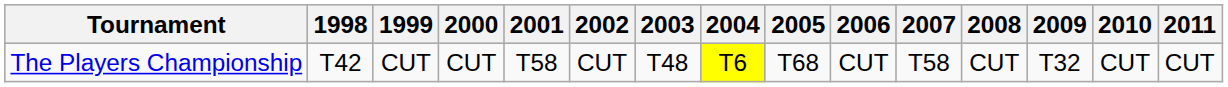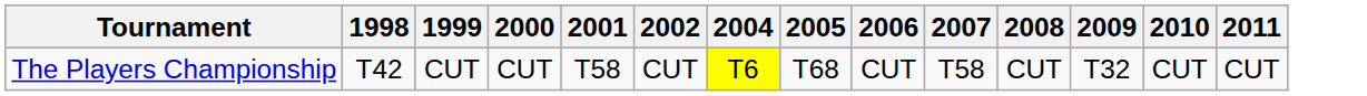- column: 2003 | T48
